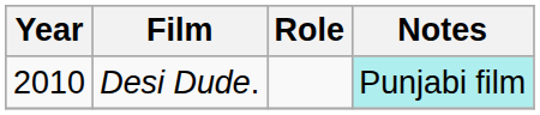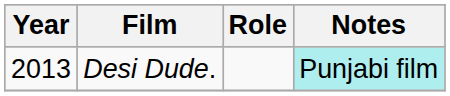Desi Dude. | Year: 2010 -> 2013
